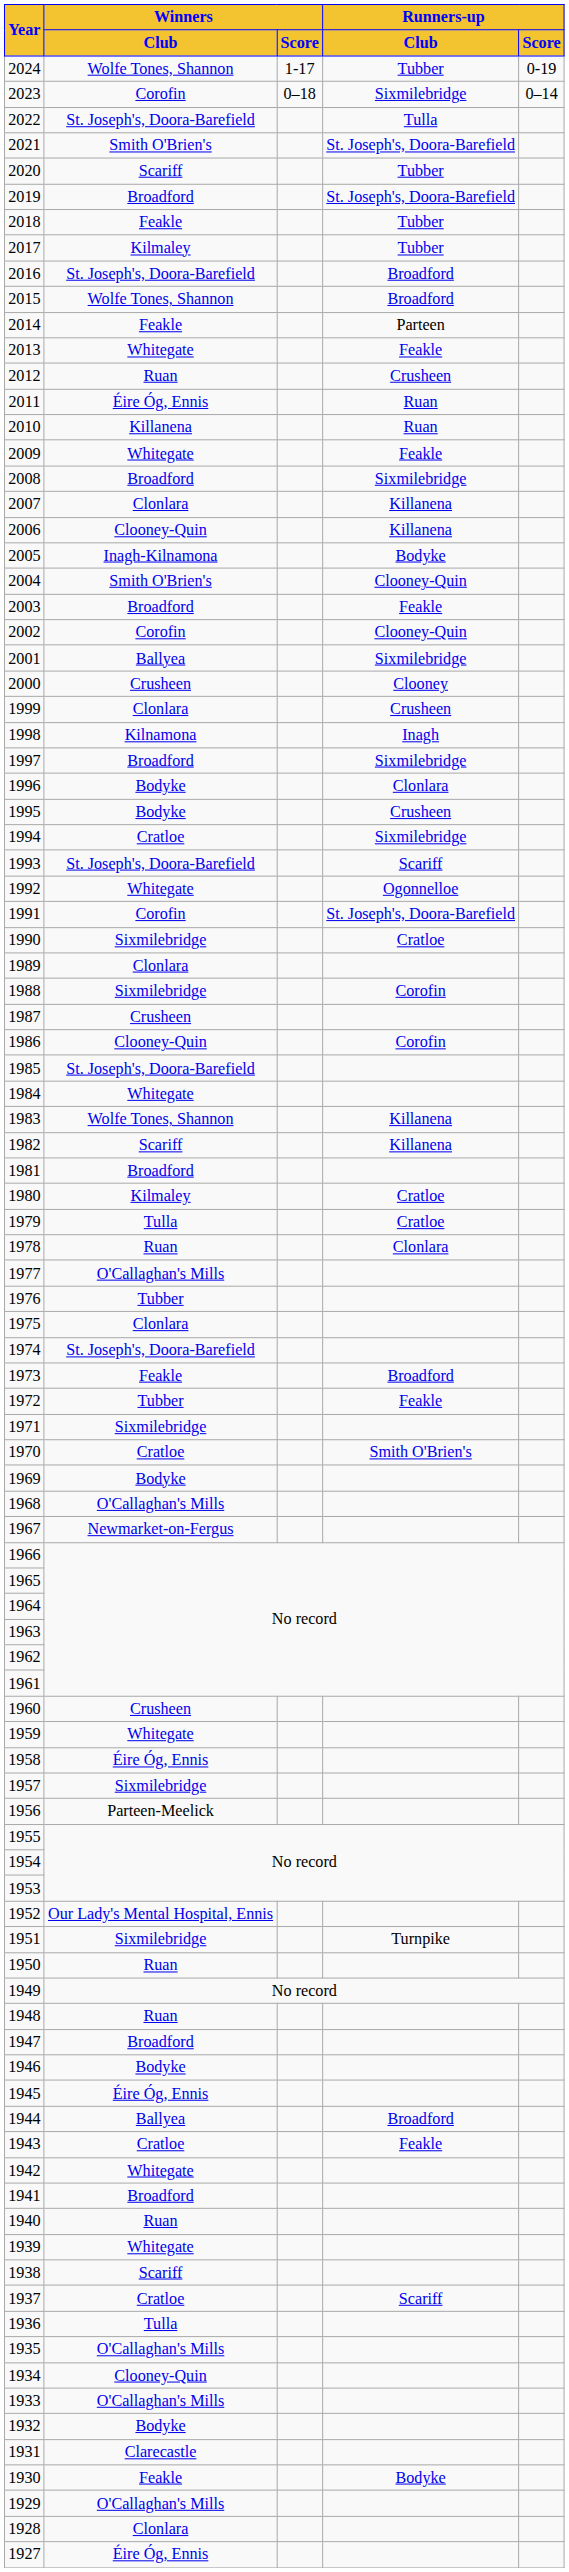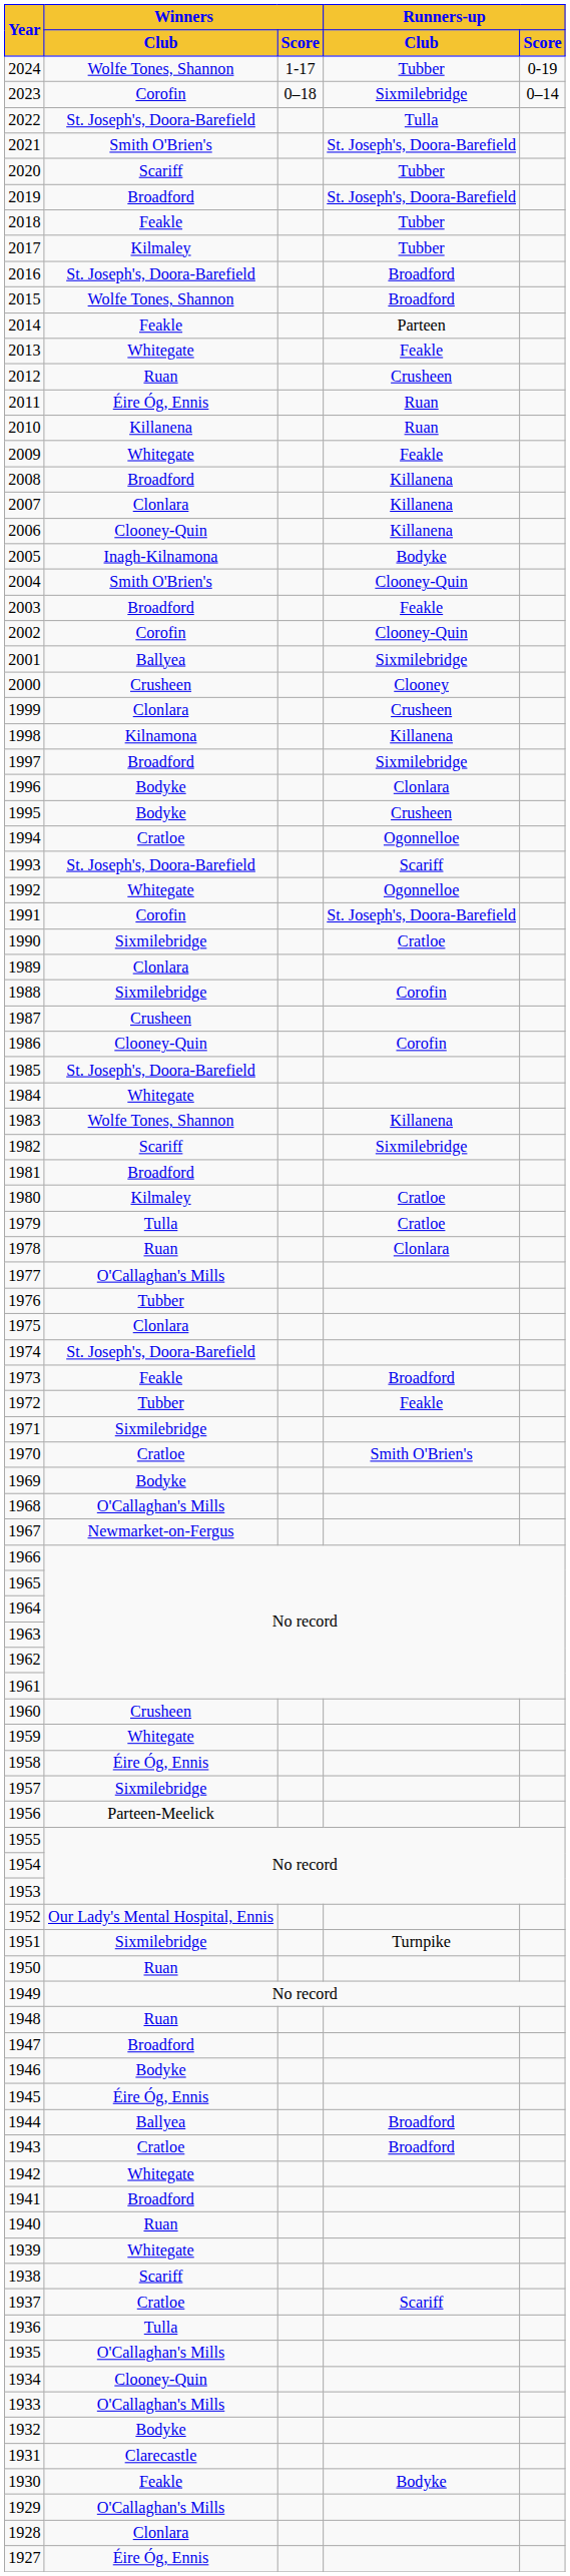2008 | Runners-up / Club: Sixmilebridge -> Killanena
1998 | Runners-up / Club: Inagh -> Killanena
1994 | Runners-up / Club: Sixmilebridge -> Ogonnelloe
1982 | Runners-up / Club: Killanena -> Sixmilebridge
1943 | Runners-up / Club: Feakle -> Broadford
